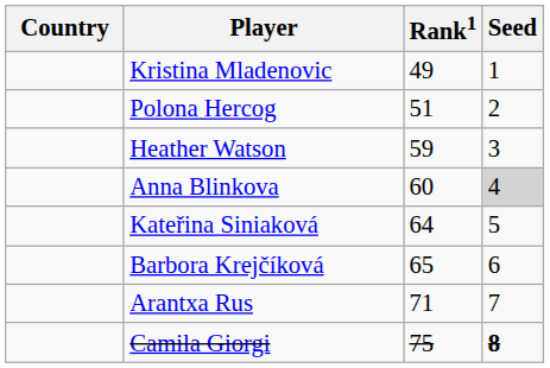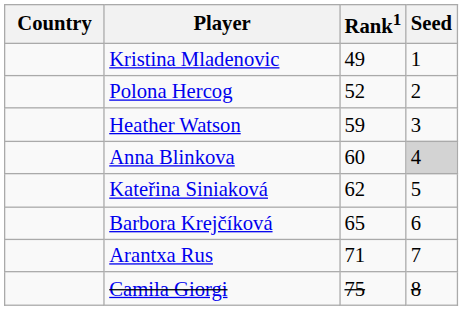Polona Hercog | Rank1: 51 -> 52
Kateřina Siniaková | Rank1: 64 -> 62
Camila Giorgi | Seed: bold -> normal
